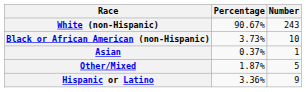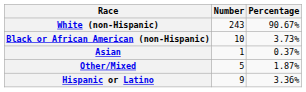columns swapped: Number <-> Percentage
